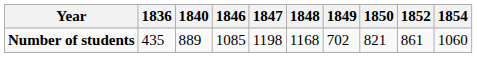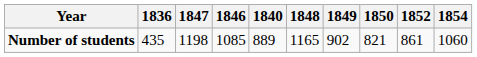columns swapped: 1840 <-> 1847
Number of students | 1848: 1168 -> 1165
Number of students | 1849: 702 -> 902
